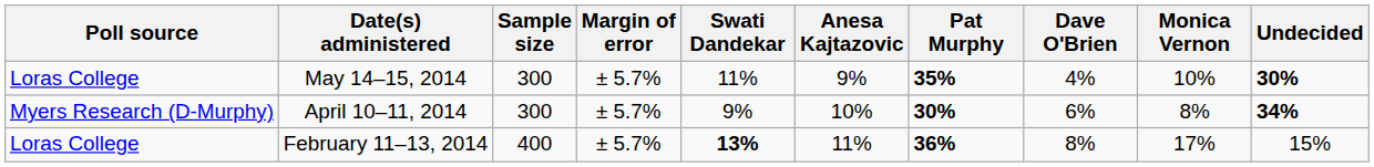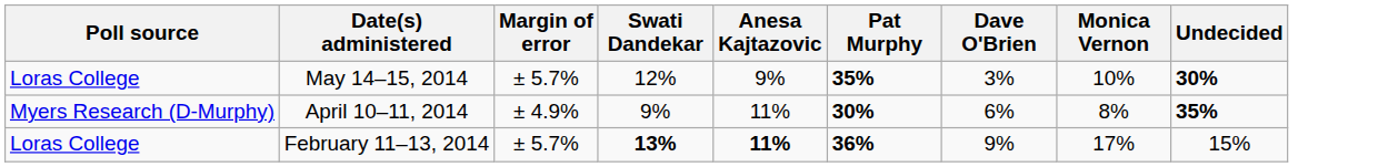- column: Sample size | 300 | 300 | 400
May 14–15, 2014 | Swati Dandekar: 11% -> 12%
May 14–15, 2014 | Dave O'Brien: 4% -> 3%
April 10–11, 2014 | Margin of error: ± 5.7% -> ± 4.9%
April 10–11, 2014 | Anesa Kajtazovic: 10% -> 11%
April 10–11, 2014 | Undecided: 34% -> 35%
February 11–13, 2014 | Anesa Kajtazovic: normal -> bold
February 11–13, 2014 | Dave O'Brien: 8% -> 9%
